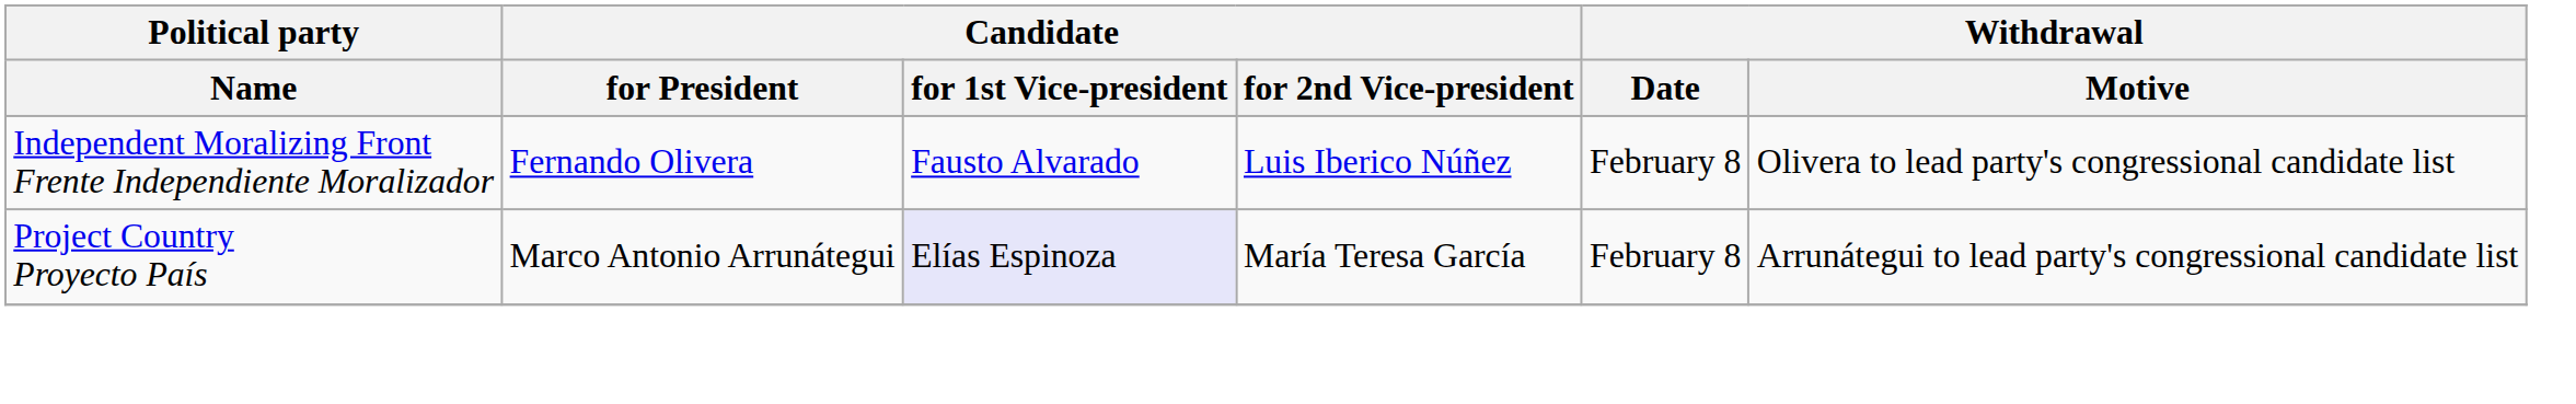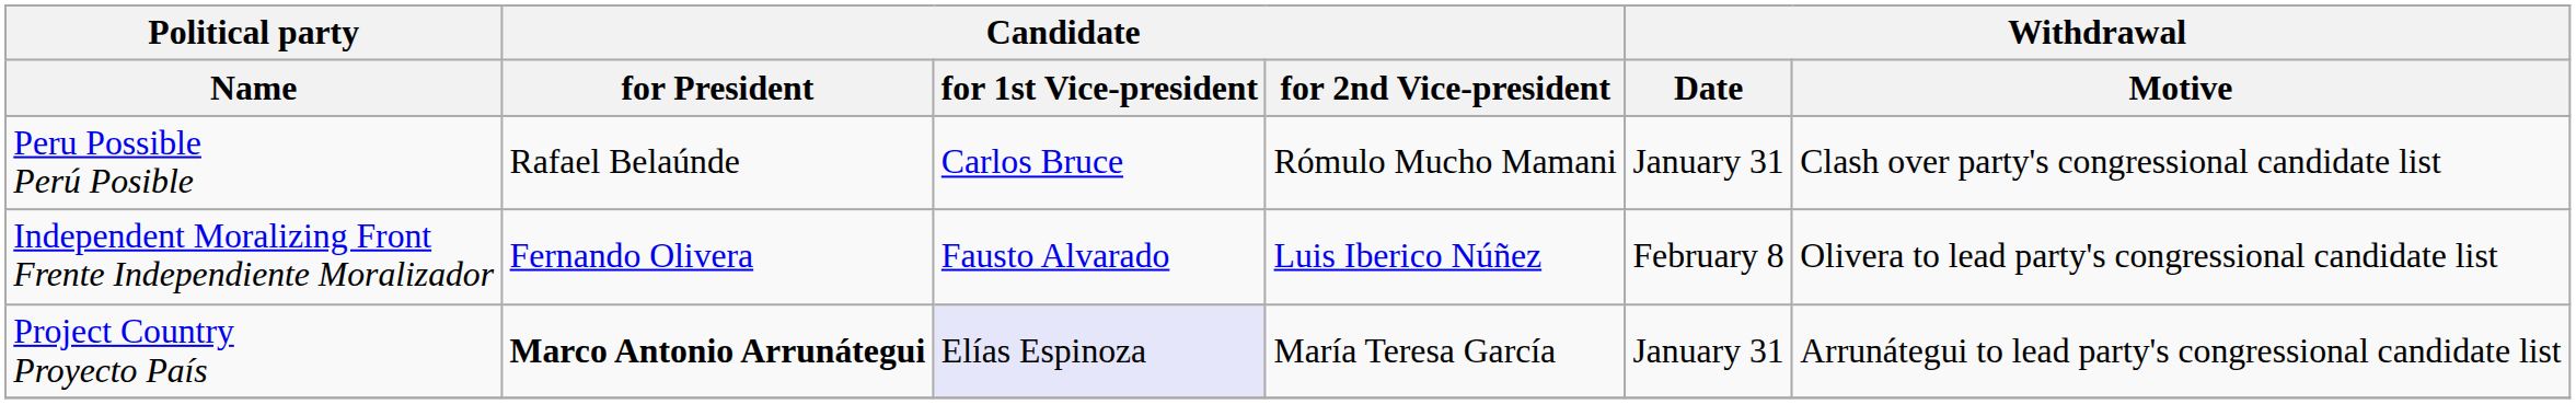+ row: Peru Possible Perú Posible | Rafael Belaúnde | Carlos Bruce | Rómulo Mucho Mamani | January 31 | Clash over party's congressional candidate list
Project Country Proyecto País | Candidate / for President: normal -> bold
Project Country Proyecto País | Withdrawal / Date: February 8 -> January 31
